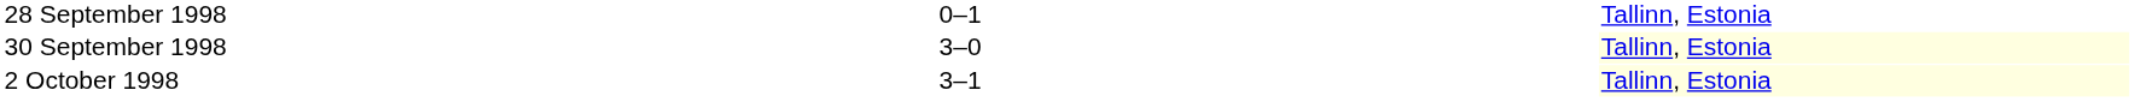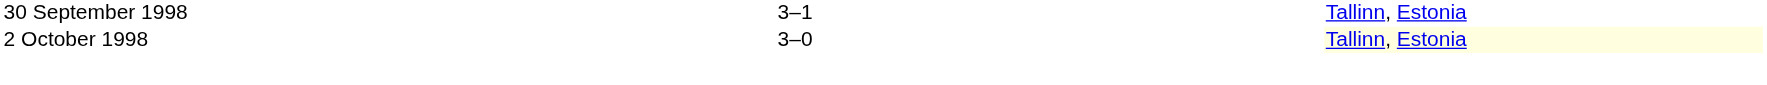- row: 28 September 1998 | 0–1 | Tallinn, Estonia
30 September 1998 | column 3: 3–0 -> 3–1
30 September 1998 | column 5: lightyellow background -> no background
2 October 1998 | column 3: 3–1 -> 3–0
